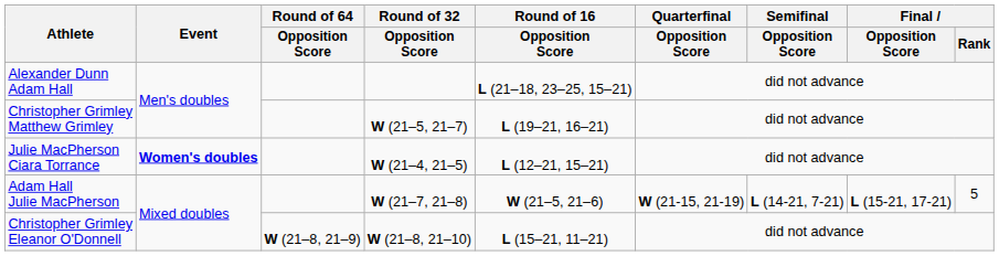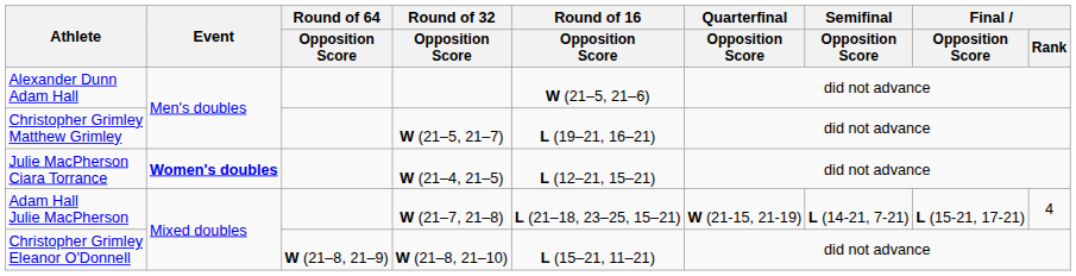Alexander Dunn Adam Hall | Round of 16 / Opposition Score: L (21–18, 23–25, 15–21) -> W (21–5, 21–6)
Adam Hall Julie MacPherson | Round of 16 / Opposition Score: W (21–5, 21–6) -> L (21–18, 23–25, 15–21)
Adam Hall Julie MacPherson | Final / Rank: 5 -> 4
